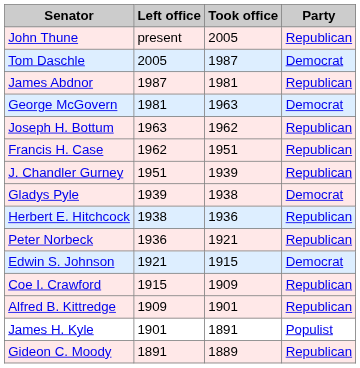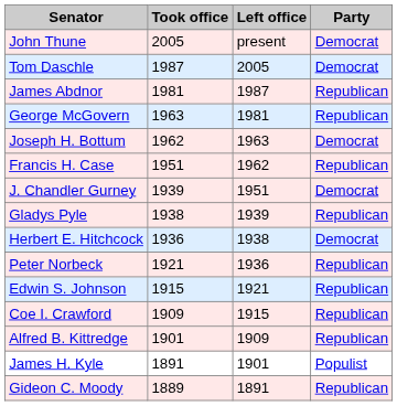columns swapped: Took office <-> Left office
John Thune | Party: Republican -> Democrat
George McGovern | Party: Democrat -> Republican
Joseph H. Bottum | Party: Republican -> Democrat
J. Chandler Gurney | Party: Republican -> Democrat
Gladys Pyle | Party: Democrat -> Republican
Herbert E. Hitchcock | Party: Republican -> Democrat
Edwin S. Johnson | Party: Democrat -> Republican
